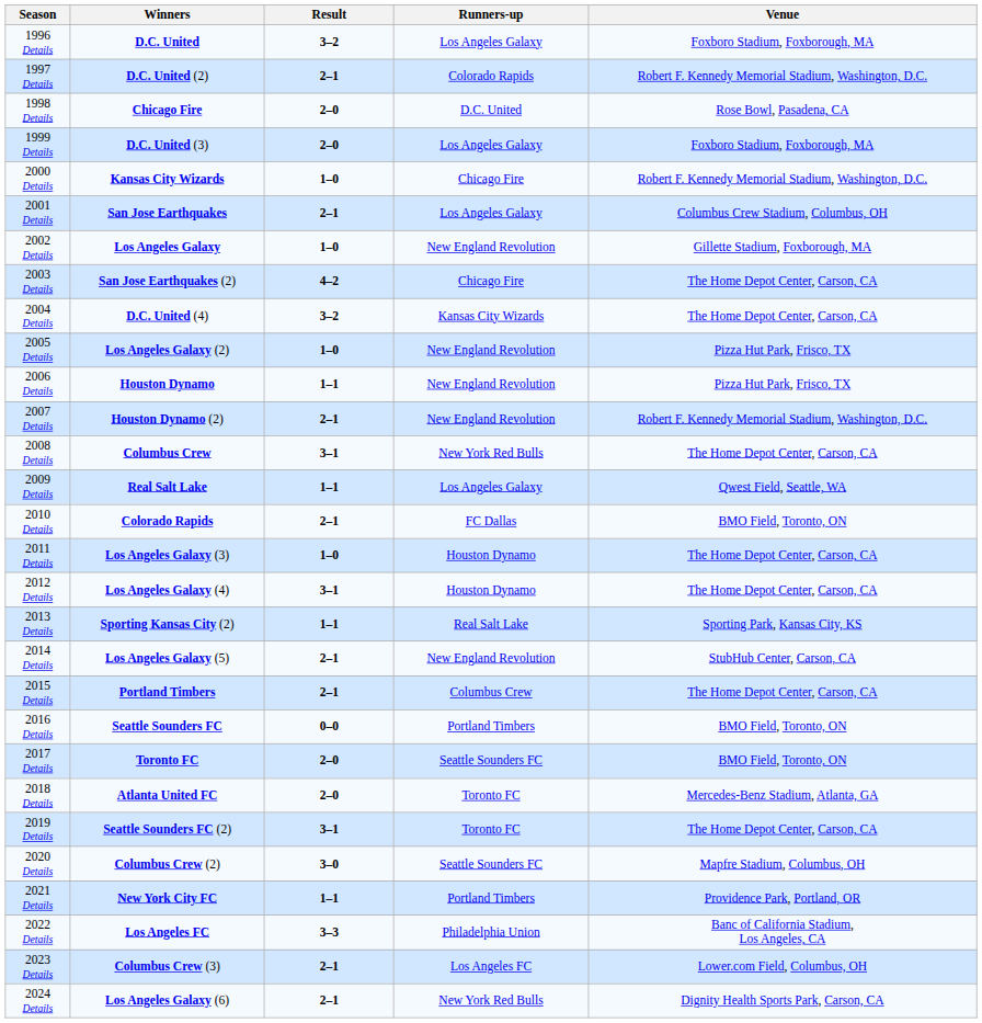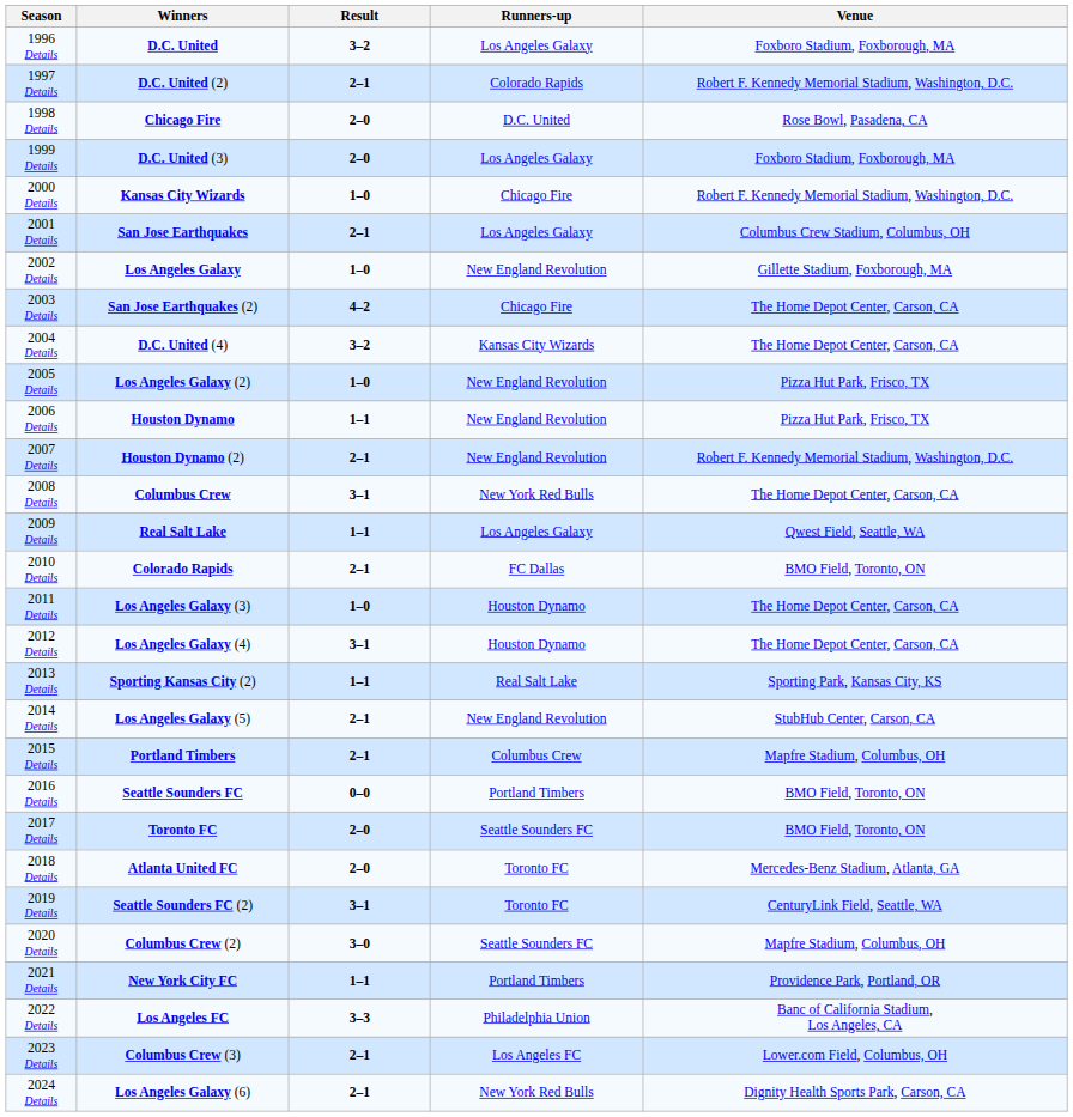2015 Details | Venue: The Home Depot Center, Carson, CA -> Mapfre Stadium, Columbus, OH
2019 Details | Venue: The Home Depot Center, Carson, CA -> CenturyLink Field, Seattle, WA
